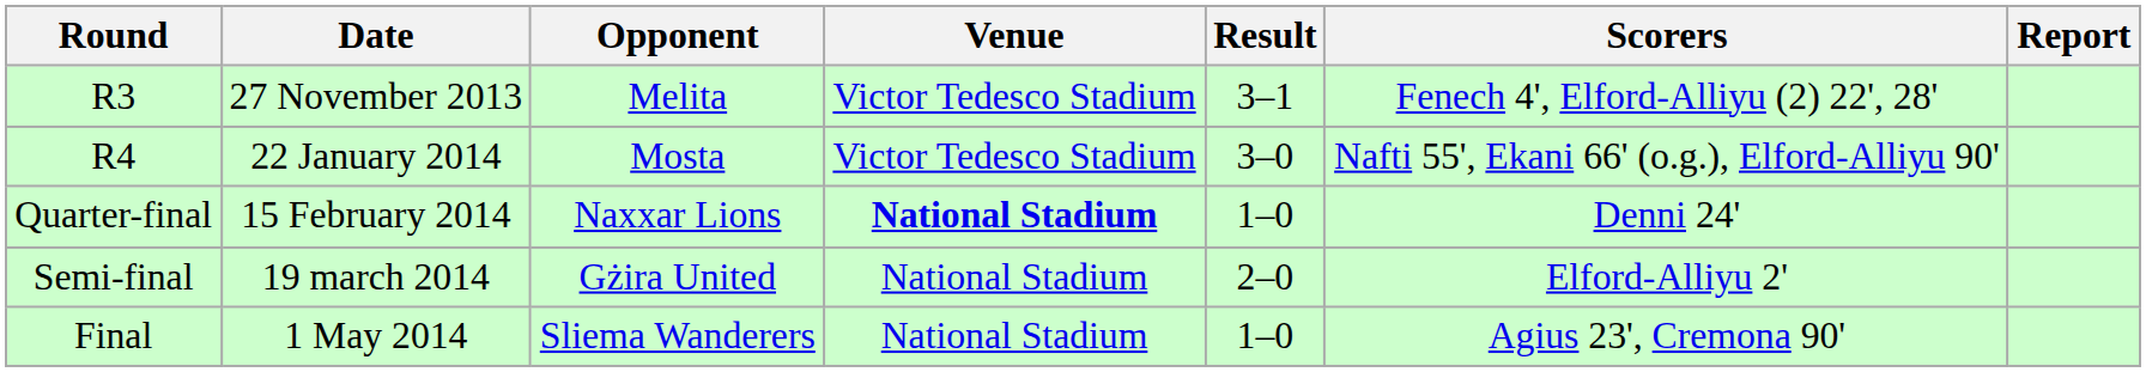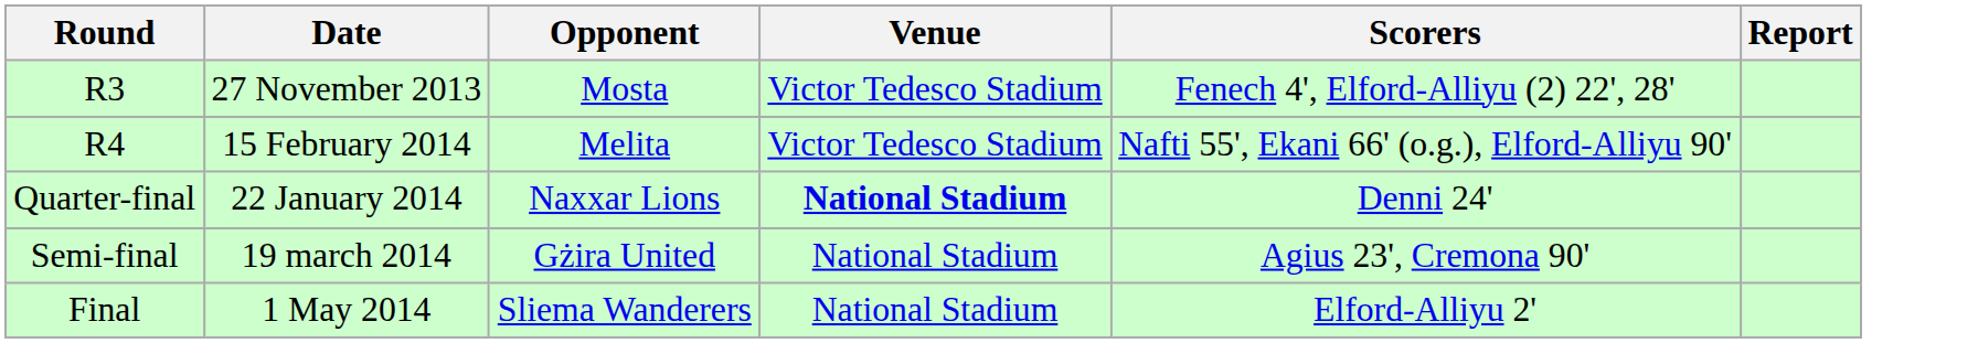- column: Result | 3–1 | 3–0 | 1–0 | 2–0 | 1–0
R3 | Opponent: Melita -> Mosta
R4 | Date: 22 January 2014 -> 15 February 2014
R4 | Opponent: Mosta -> Melita
Quarter-final | Date: 15 February 2014 -> 22 January 2014
Semi-final | Scorers: Elford-Alliyu 2' -> Agius 23', Cremona 90'
Final | Scorers: Agius 23', Cremona 90' -> Elford-Alliyu 2'
